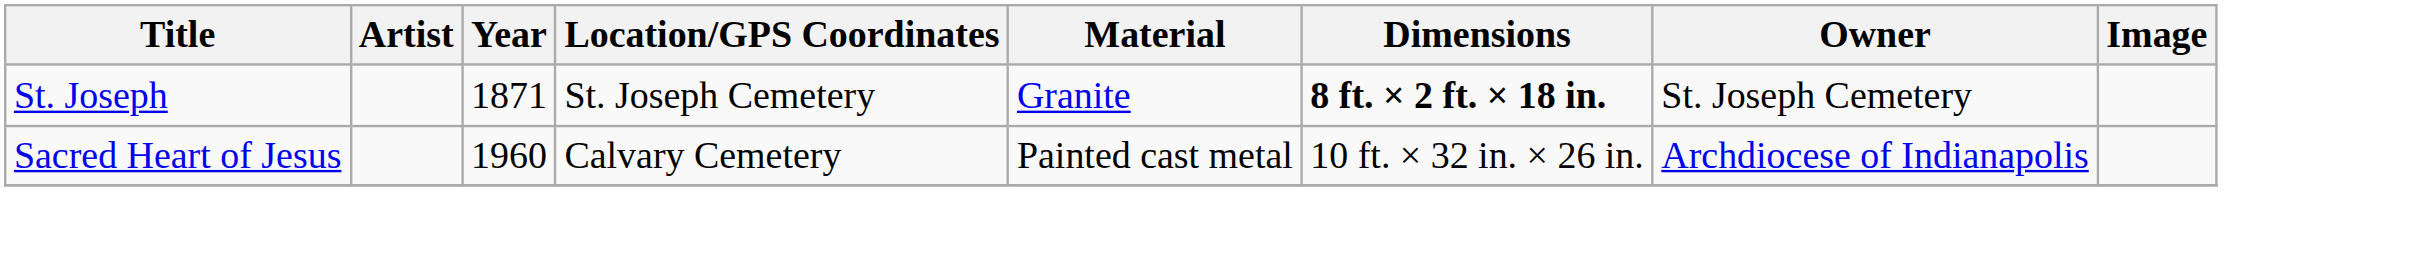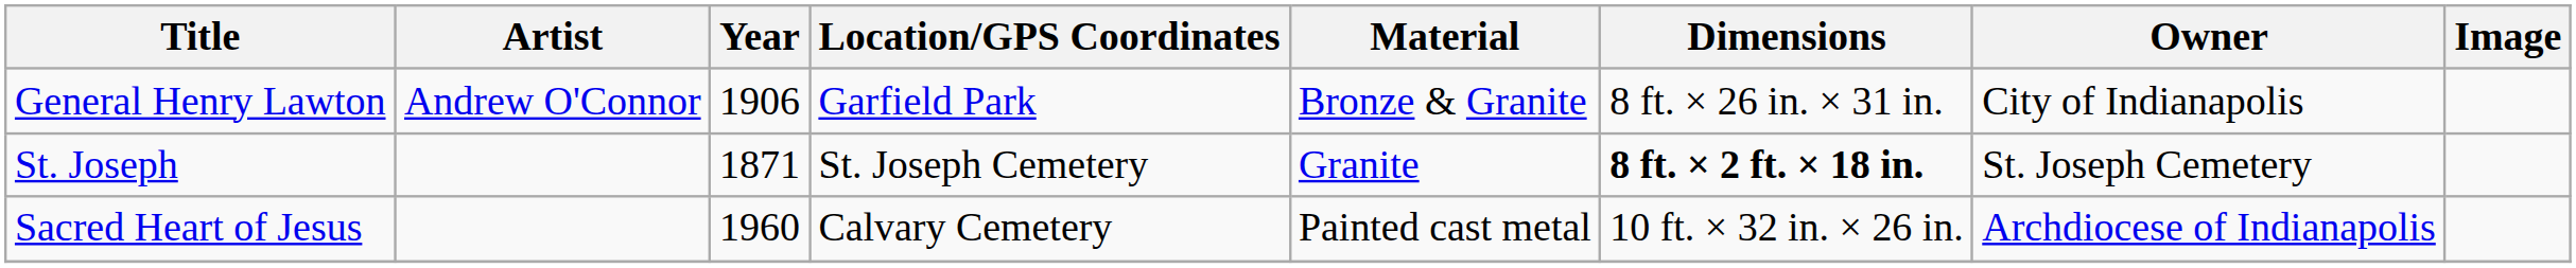+ row: General Henry Lawton | Andrew O'Connor | 1906 | Garfield Park | Bronze & Granite | 8 ft. × 26 in. × 31 in. | City of Indianapolis
